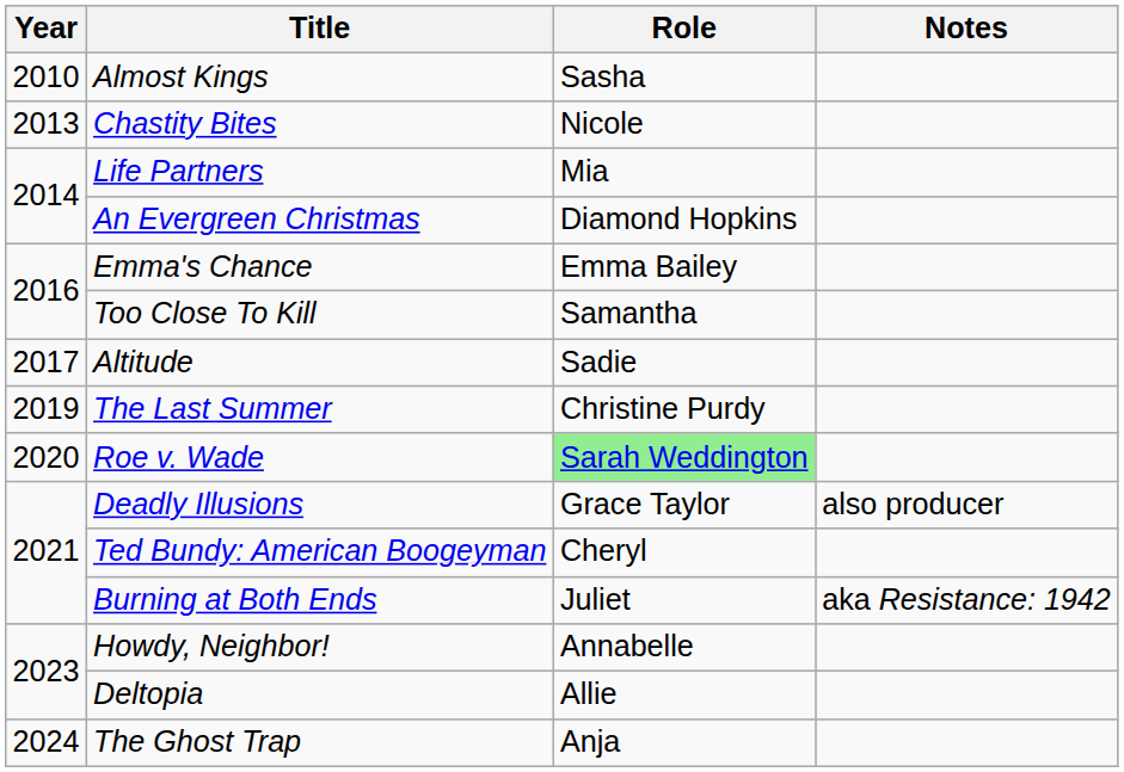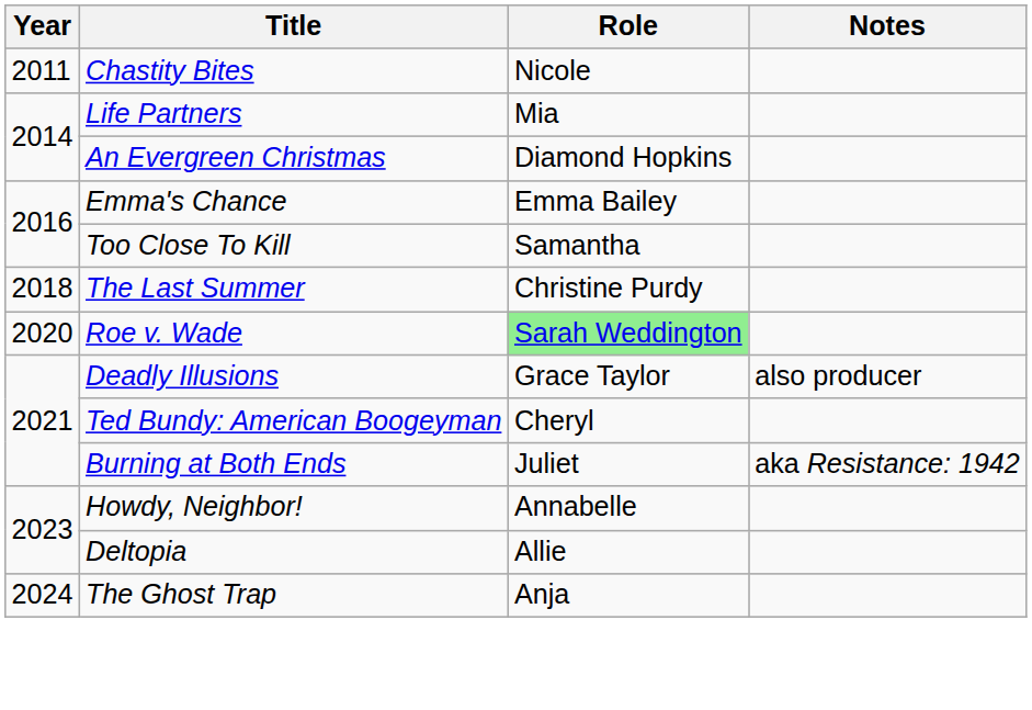- row: 2010 | Almost Kings | Sasha
Chastity Bites | Year: 2013 -> 2011
- row: 2017 | Altitude | Sadie
The Last Summer | Year: 2019 -> 2018
